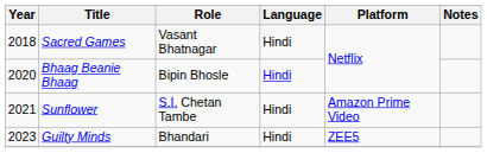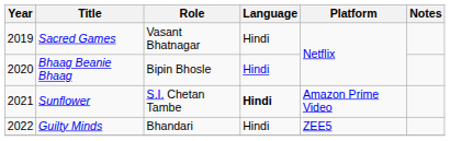Sacred Games | Year: 2018 -> 2019
Sunflower | Language: normal -> bold
Guilty Minds | Year: 2023 -> 2022
